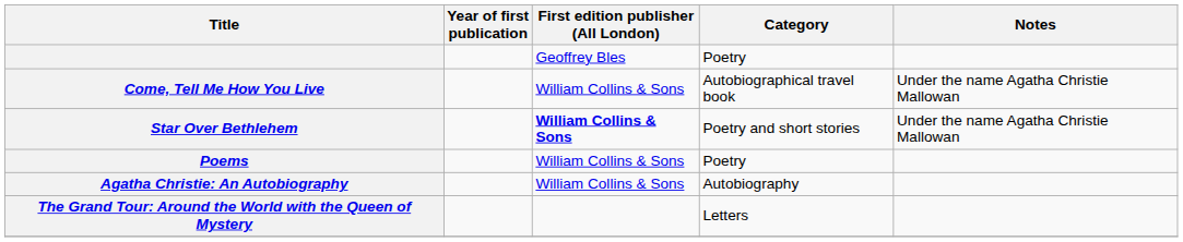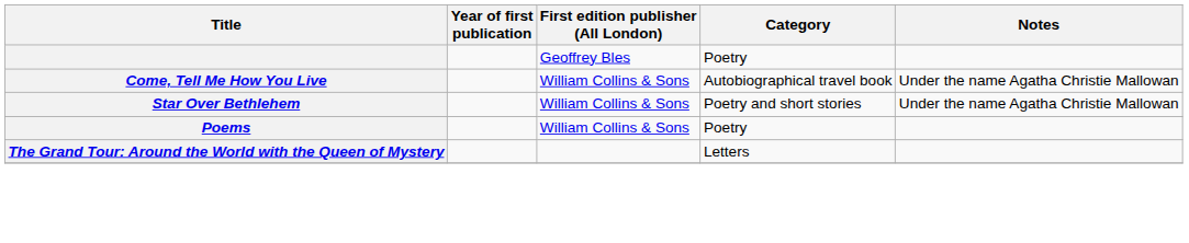Star Over Bethlehem | First edition publisher (All London): bold -> normal
- row: Agatha Christie: An Autobiography | William Collins & Sons | Autobiography
